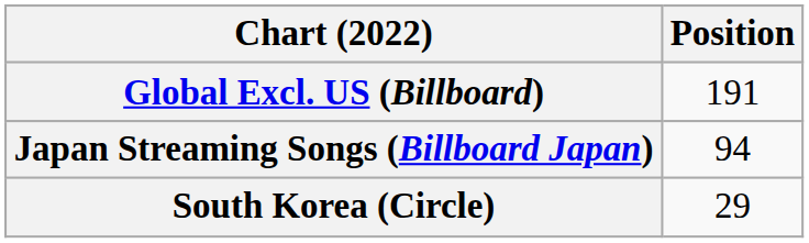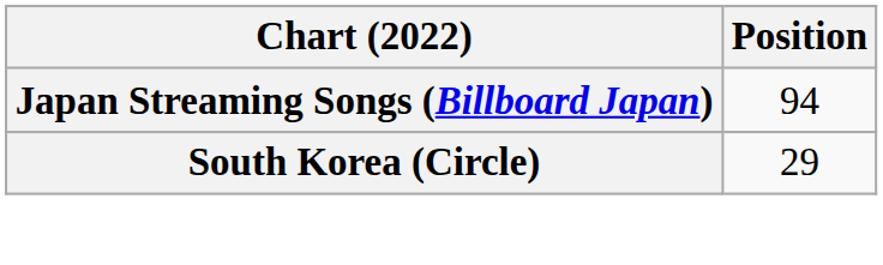- row: Global Excl. US (Billboard) | 191
